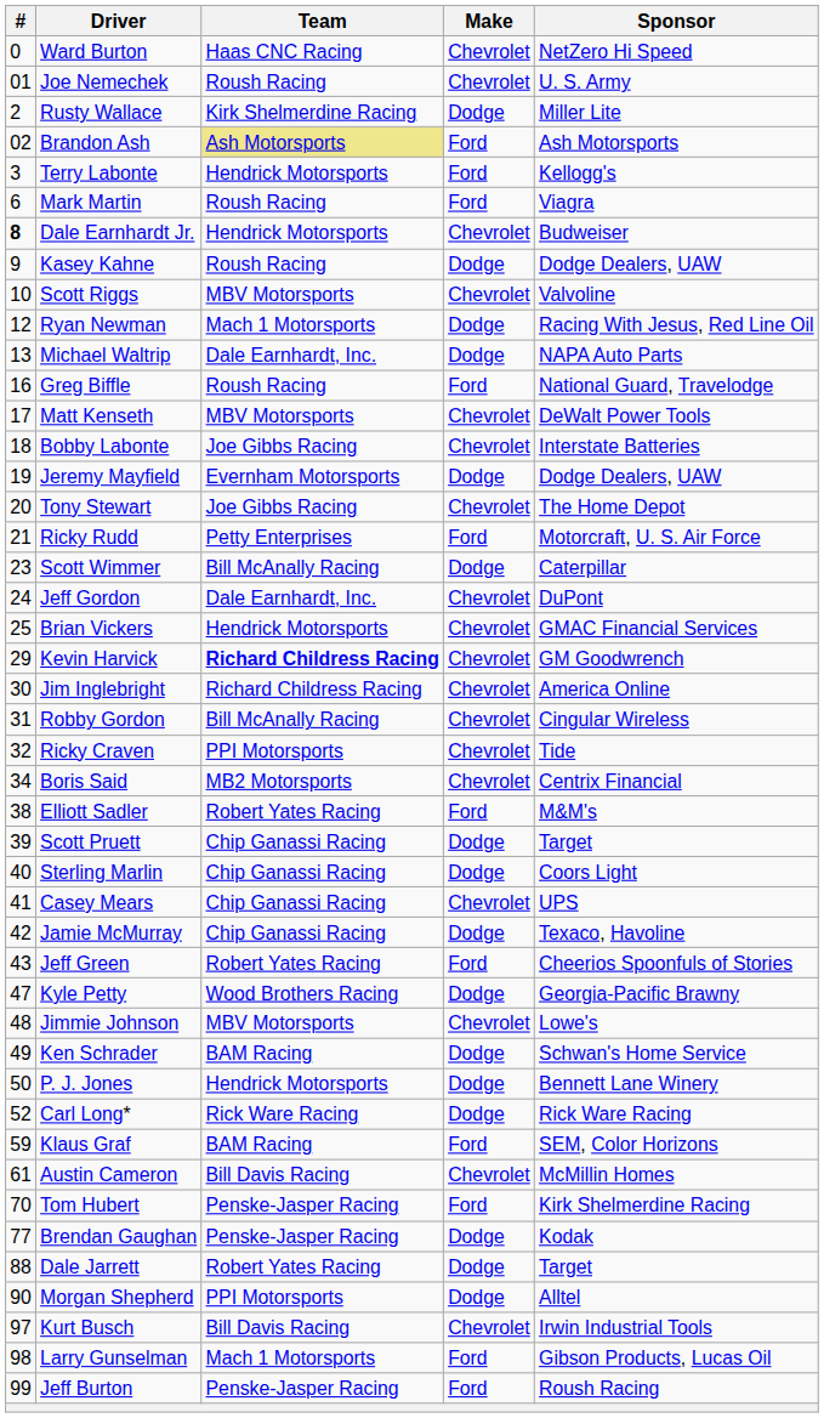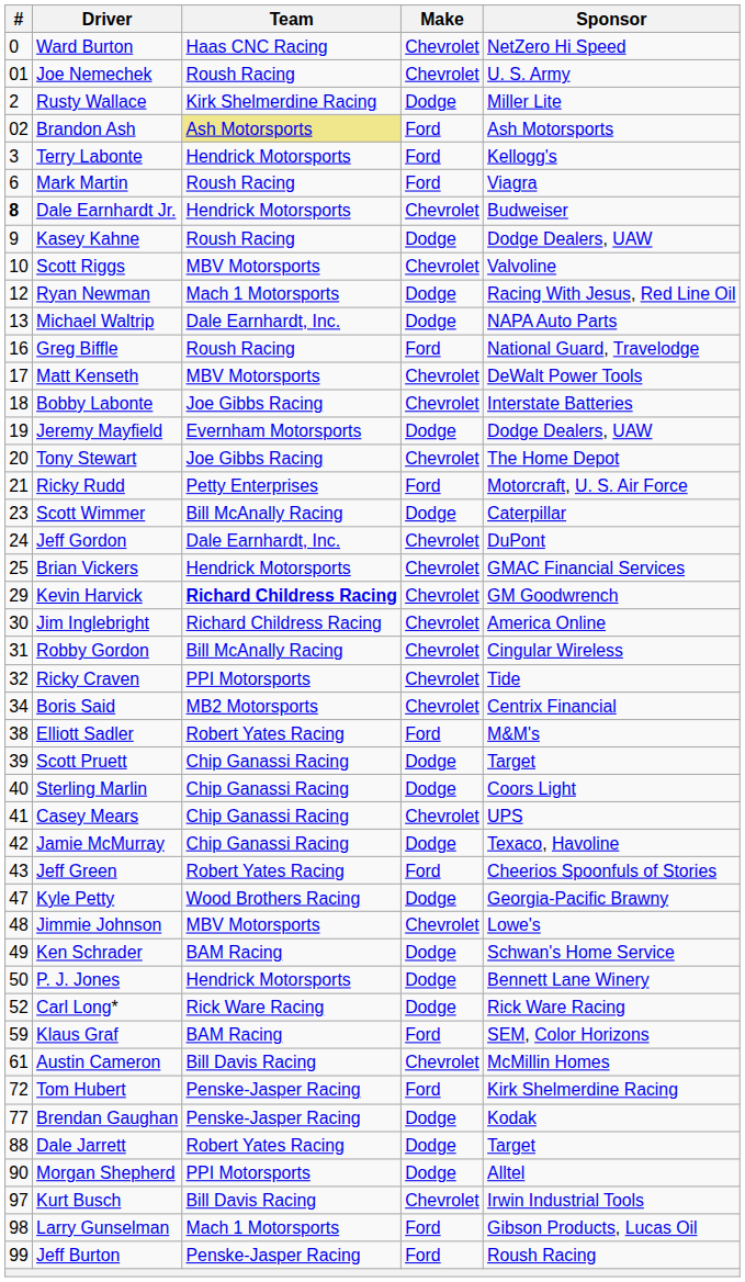Tom Hubert | #: 70 -> 72
